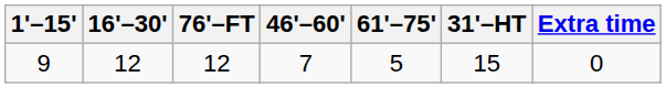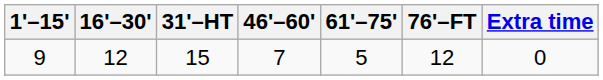columns swapped: 31'–HT <-> 76'–FT
